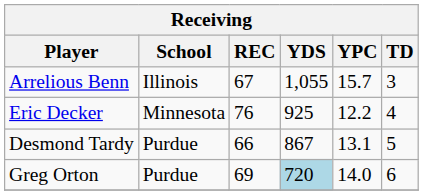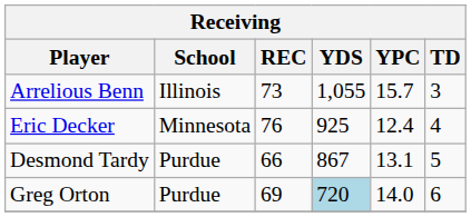Arrelious Benn | REC: 67 -> 73
Eric Decker | YPC: 12.2 -> 12.4
